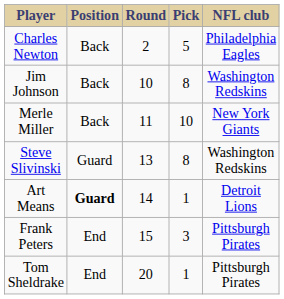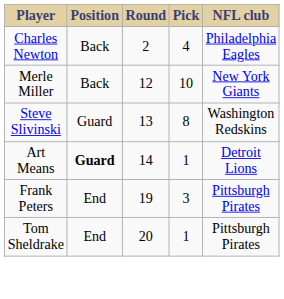Charles Newton | Pick: 5 -> 4
- row: Jim Johnson | Back | 10 | 8 | Washington Redskins
Merle Miller | Round: 11 -> 12
Frank Peters | Round: 15 -> 19
